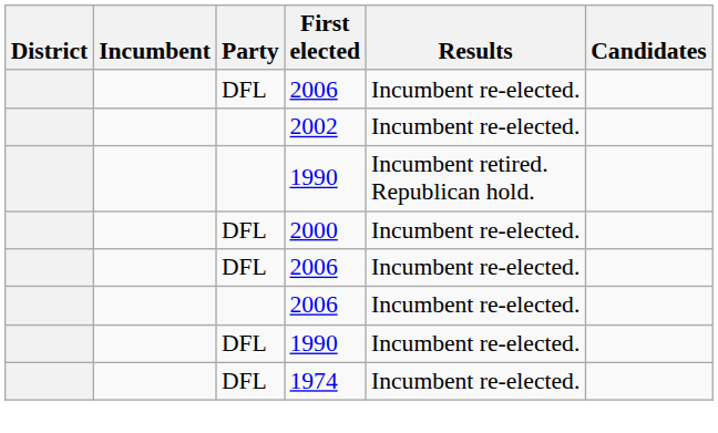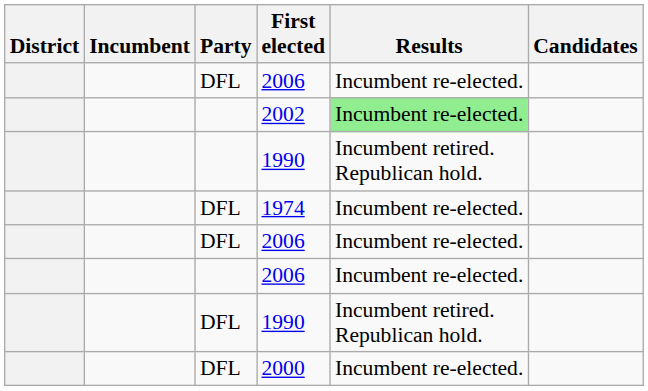2002 | Results: no background -> lightgreen background
rows swapped: 2000 <-> 1974
DFL / 1990 | Results: Incumbent re-elected. -> Incumbent retired. Republican hold.
